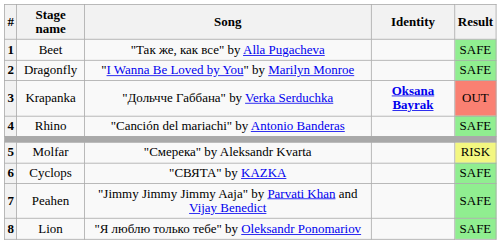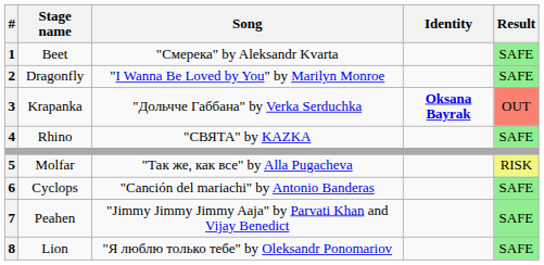Beet | Song: "Так же, как все" by Alla Pugacheva -> "Смерека" by Aleksandr Kvarta
Rhino | Song: "Canción del mariachi" by Antonio Banderas -> "СВЯТА" by KAZKA
Molfar | Song: "Смерека" by Aleksandr Kvarta -> "Так же, как все" by Alla Pugacheva
Cyclops | Song: "СВЯТА" by KAZKA -> "Canción del mariachi" by Antonio Banderas
